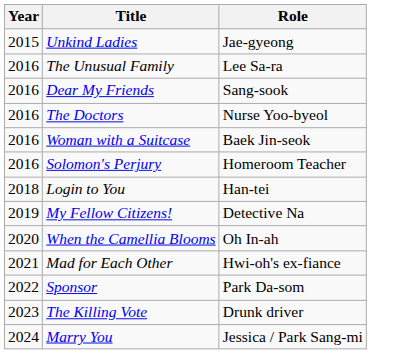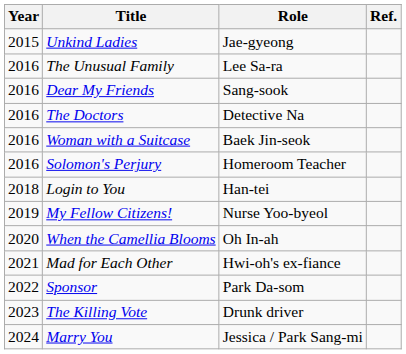+ column: Ref.
The Doctors | Role: Nurse Yoo-byeol -> Detective Na
My Fellow Citizens! | Role: Detective Na -> Nurse Yoo-byeol
